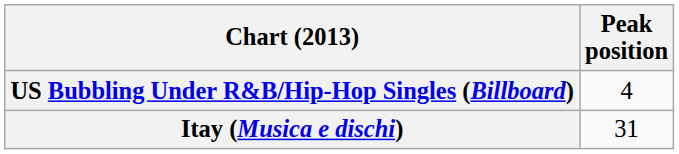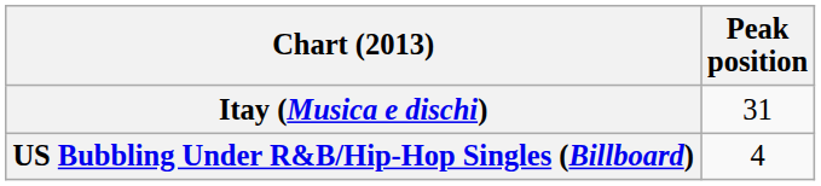rows swapped: Itay (Musica e dischi) <-> US Bubbling Under R&B/Hip-Hop Singles (Billboard)
